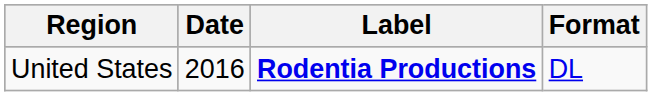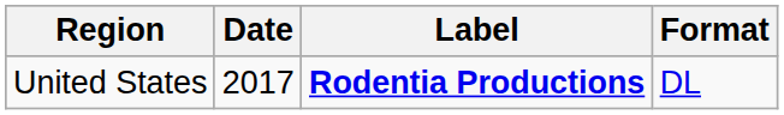United States | Date: 2016 -> 2017
